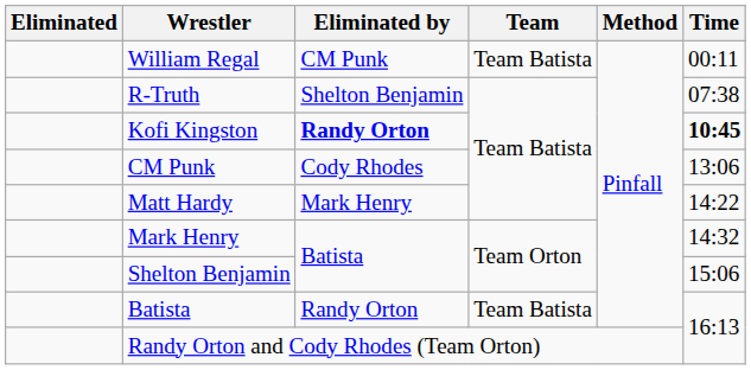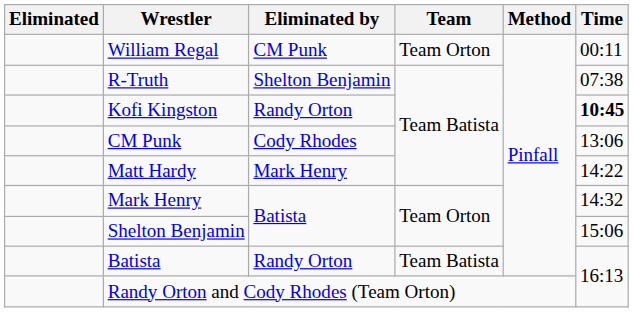William Regal | Team: Team Batista -> Team Orton
Kofi Kingston | Eliminated by: bold -> normal
